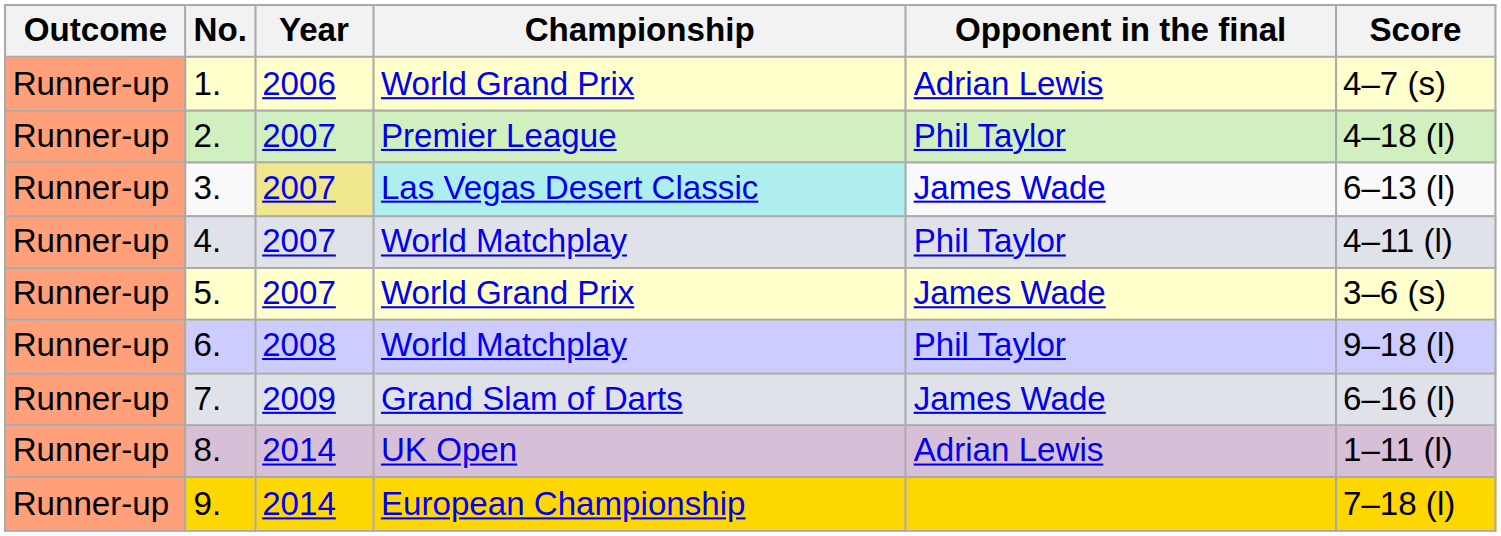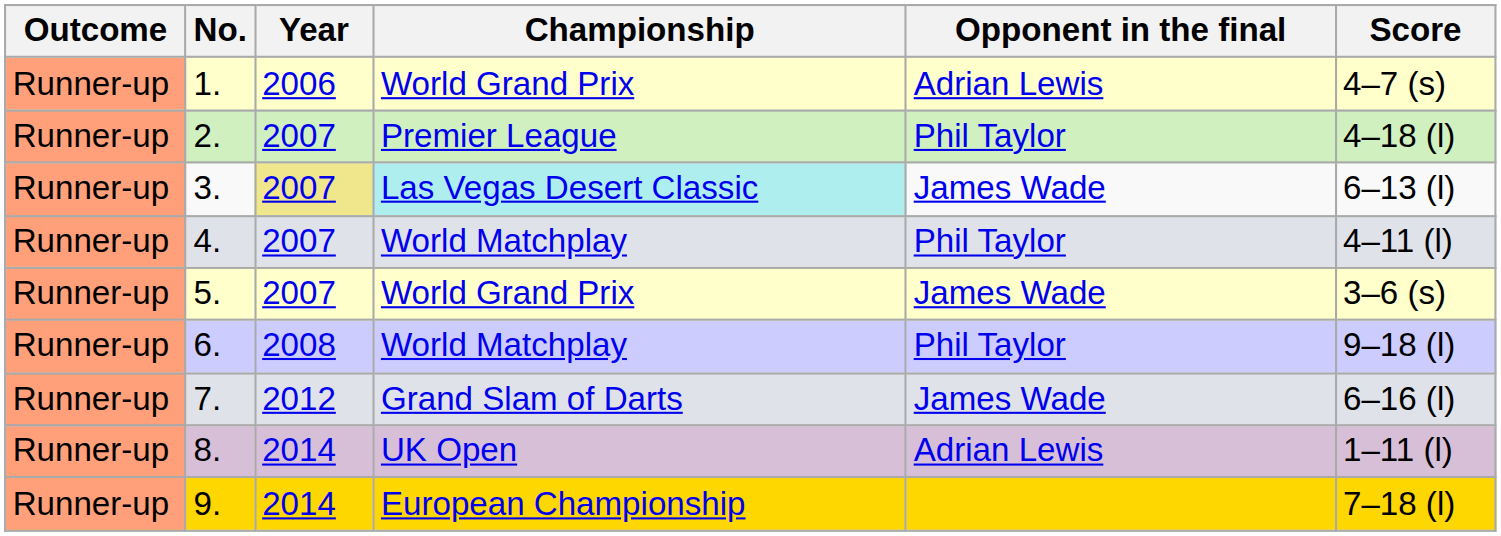7. | Year: 2009 -> 2012
